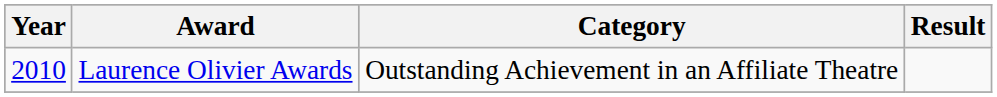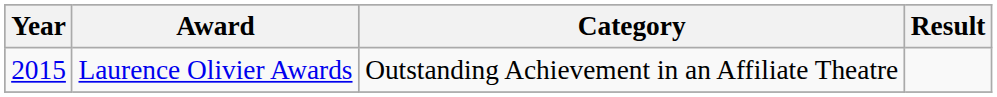Laurence Olivier Awards | Year: 2010 -> 2015
